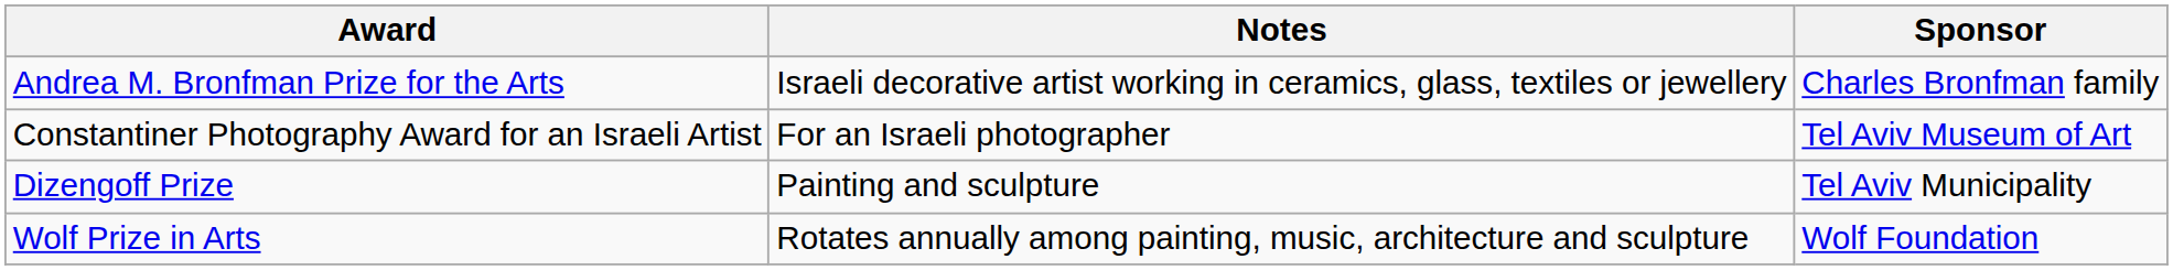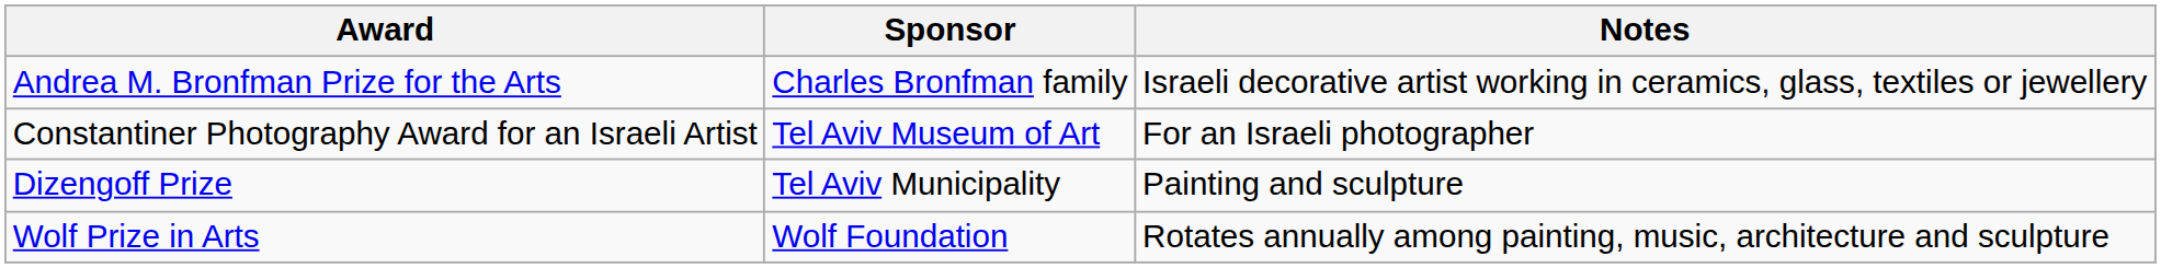columns swapped: Sponsor <-> Notes
